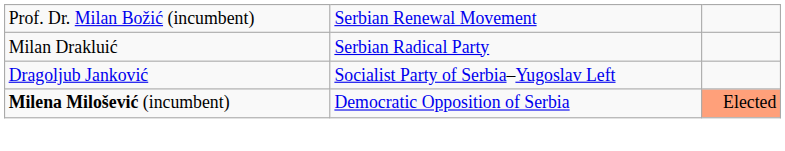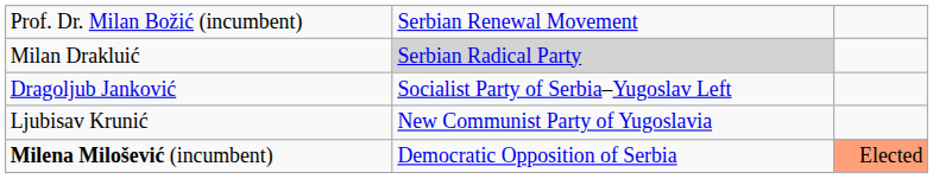Milan Drakluić | column 2: no background -> lightgrey background
+ row: Ljubisav Krunić | New Communist Party of Yugoslavia
